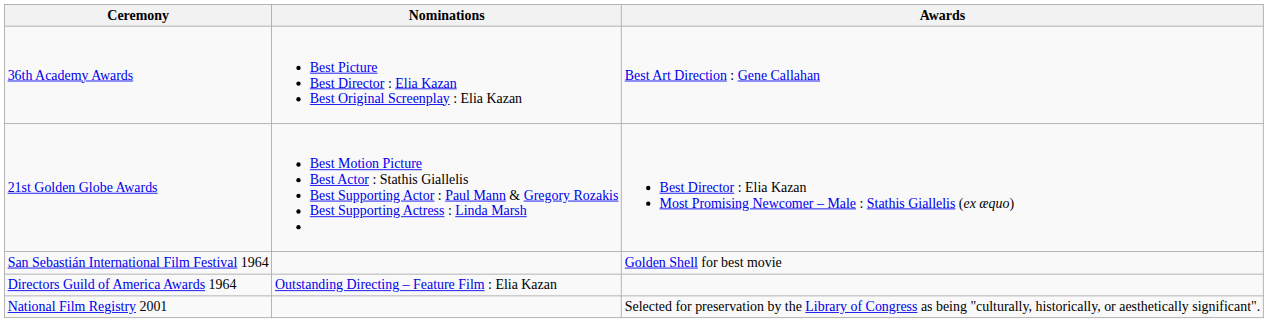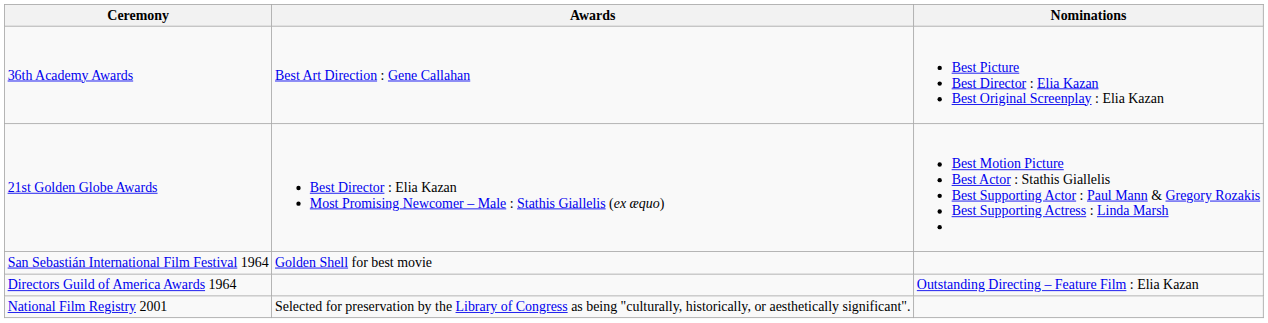columns swapped: Awards <-> Nominations
